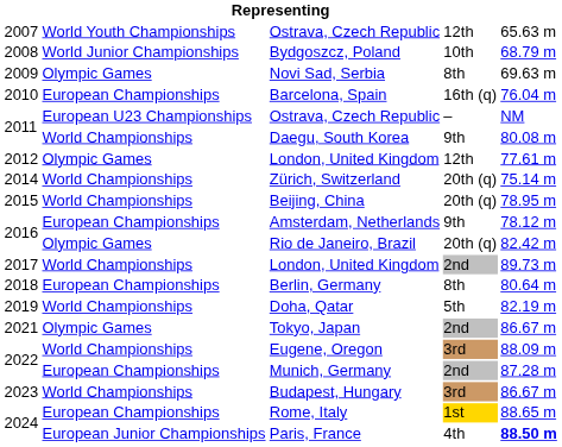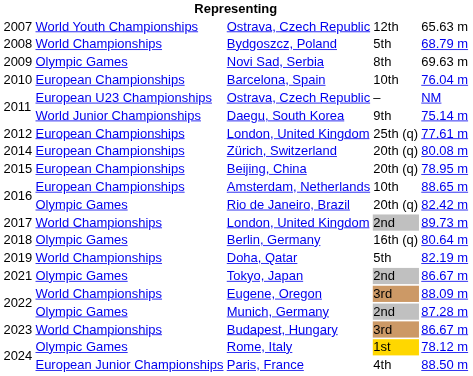Bydgoszcz, Poland | column 2: World Junior Championships -> World Championships
Bydgoszcz, Poland | column 4: 10th -> 5th
Barcelona, Spain | column 4: 16th (q) -> 10th
Daegu, South Korea | column 2: World Championships -> World Junior Championships
Daegu, South Korea | column 5: 80.08 m -> 75.14 m
2012 / London, United Kingdom | column 2: Olympic Games -> European Championships
2012 / London, United Kingdom | column 4: 12th -> 25th (q)
Zürich, Switzerland | column 2: World Championships -> European Championships
Zürich, Switzerland | column 5: 75.14 m -> 80.08 m
Beijing, China | column 2: World Championships -> European Championships
Amsterdam, Netherlands | column 4: 9th -> 10th
Amsterdam, Netherlands | column 5: 78.12 m -> 88.65 m
Berlin, Germany | column 2: European Championships -> Olympic Games
Berlin, Germany | column 4: 8th -> 16th (q)
Munich, Germany | column 2: European Championships -> Olympic Games
Rome, Italy | column 2: European Championships -> Olympic Games
Rome, Italy | column 5: 88.65 m -> 78.12 m
Paris, France | column 5: bold -> normal
